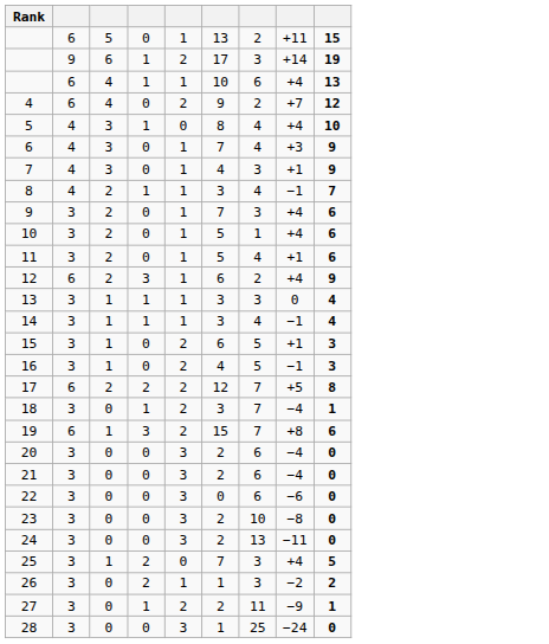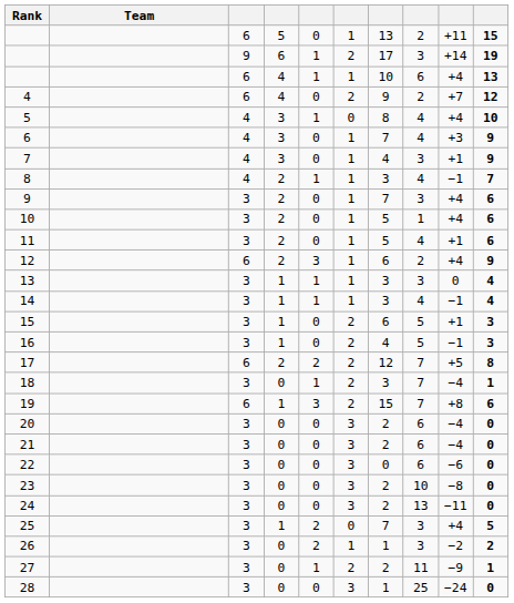+ column: Team
